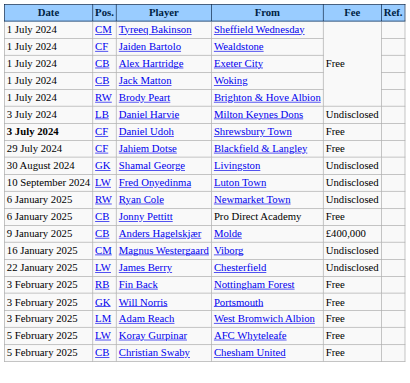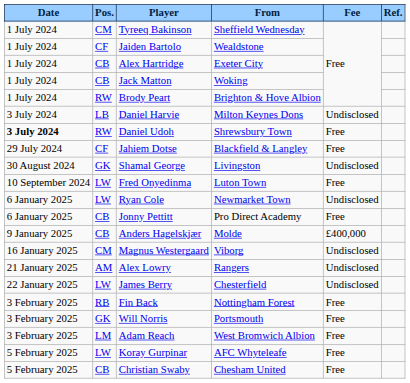Daniel Udoh | Pos.: CF -> RW
Fred Onyedinma | Fee: Undisclosed -> Free
Ryan Cole | Pos.: RW -> LW
+ row: 21 January 2025 | AM | Alex Lowry | Rangers | Undisclosed
